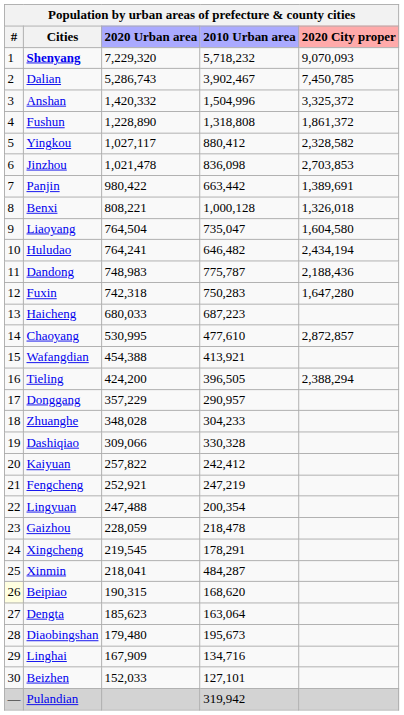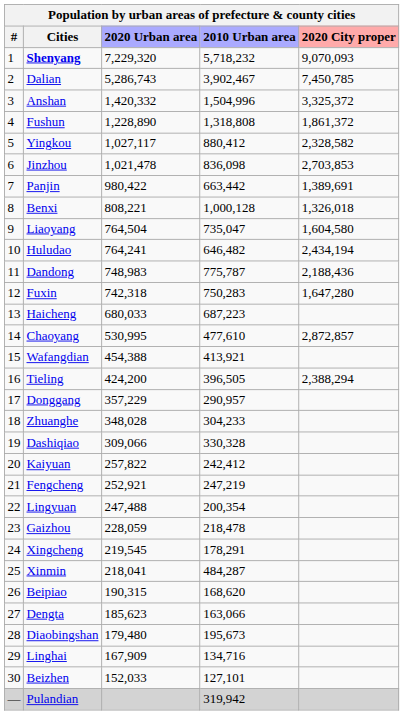Beipiao | #: lightyellow background -> no background
Dengta | 2010 Urban area: 163,064 -> 163,066
